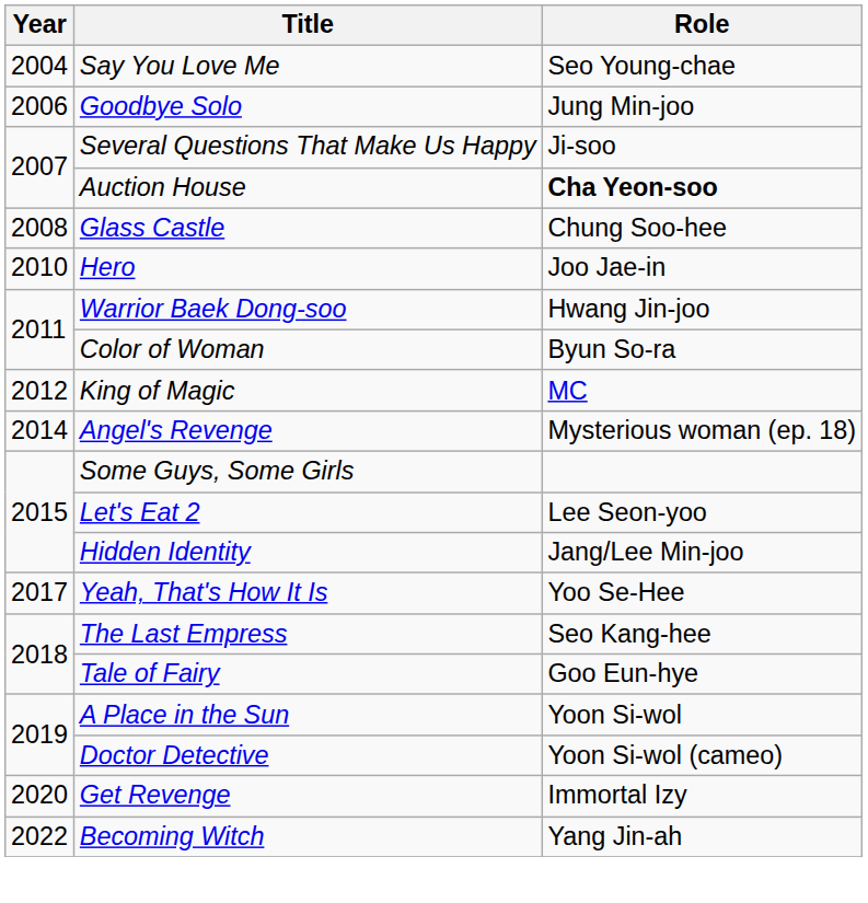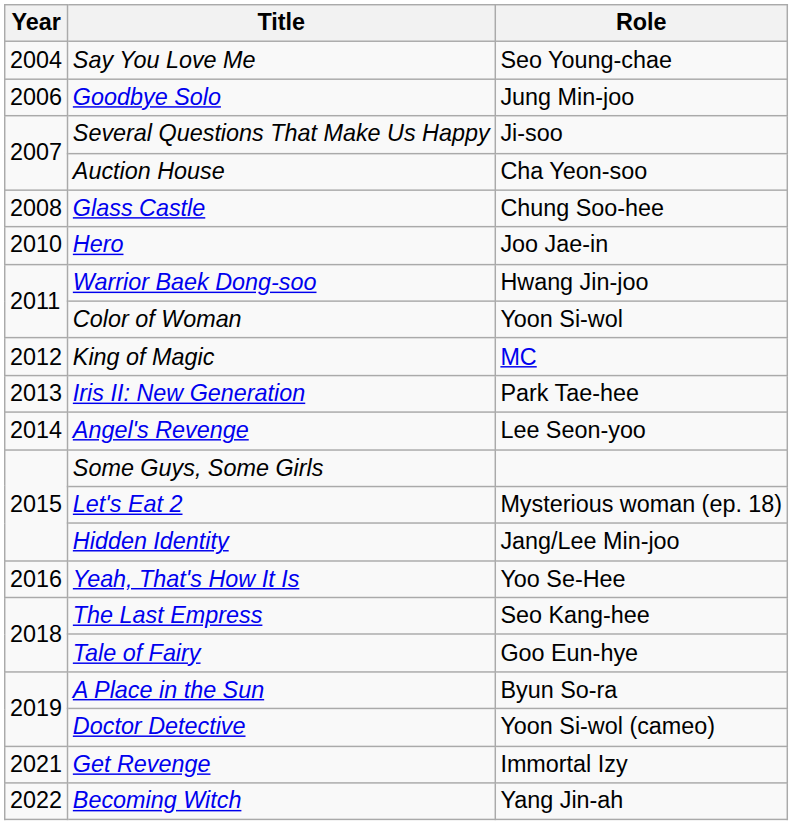Auction House | Role: bold -> normal
Color of Woman | Role: Byun So-ra -> Yoon Si-wol
+ row: 2013 | Iris II: New Generation | Park Tae-hee
Angel's Revenge | Role: Mysterious woman (ep. 18) -> Lee Seon-yoo
Let's Eat 2 | Role: Lee Seon-yoo -> Mysterious woman (ep. 18)
Yeah, That's How It Is | Year: 2017 -> 2016
A Place in the Sun | Role: Yoon Si-wol -> Byun So-ra
Get Revenge | Year: 2020 -> 2021
